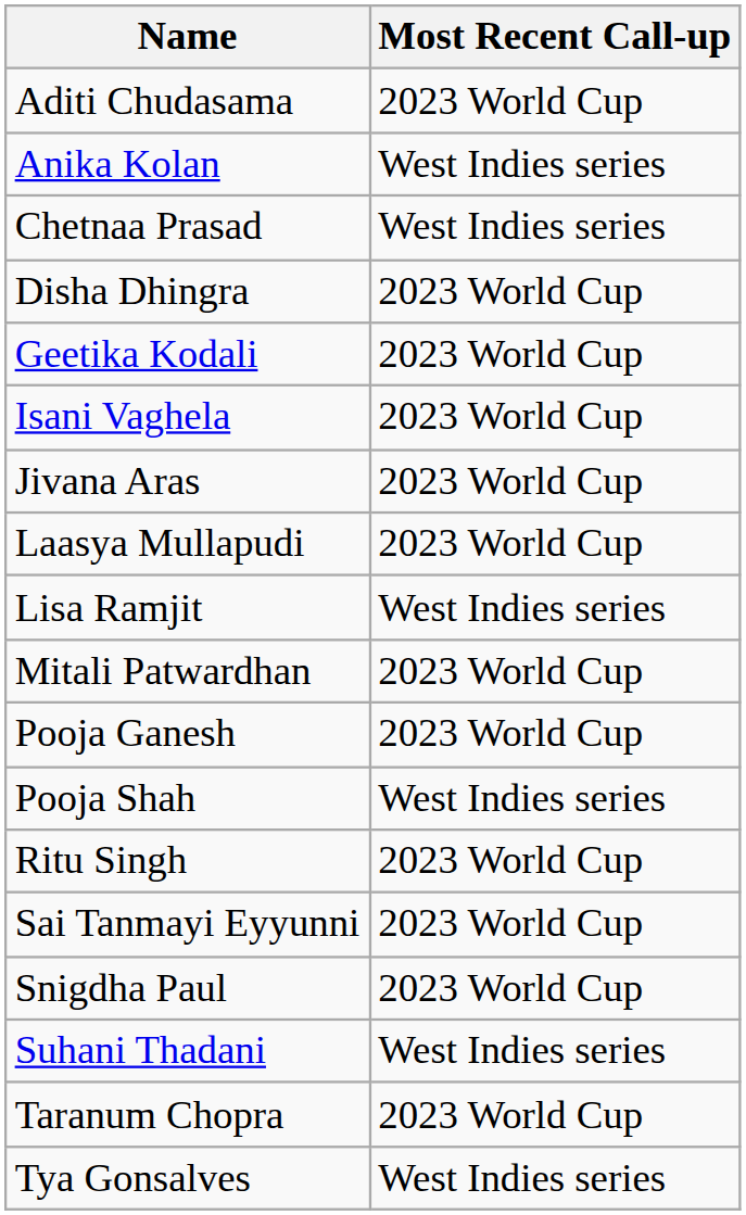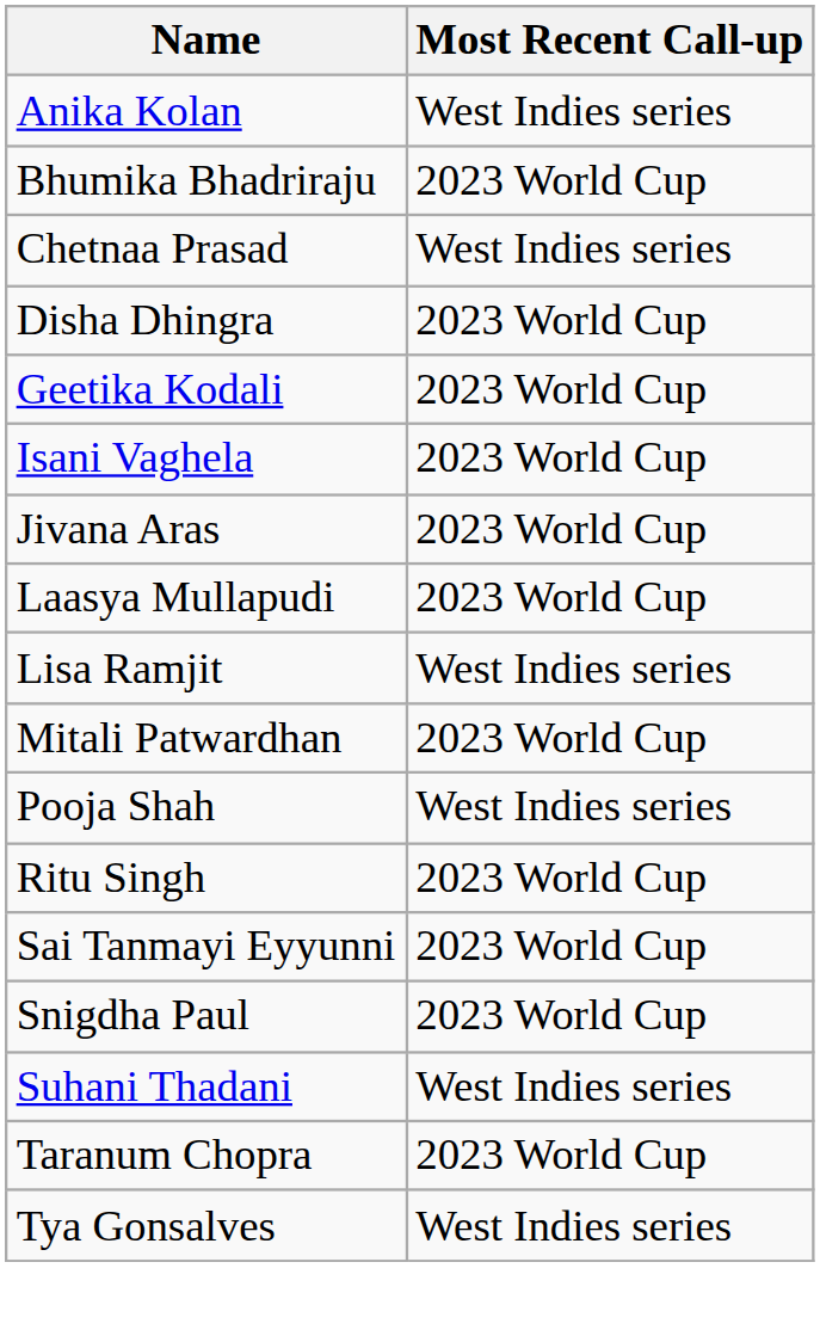- row: Aditi Chudasama | 2023 World Cup
+ row: Bhumika Bhadriraju | 2023 World Cup
- row: Pooja Ganesh | 2023 World Cup
